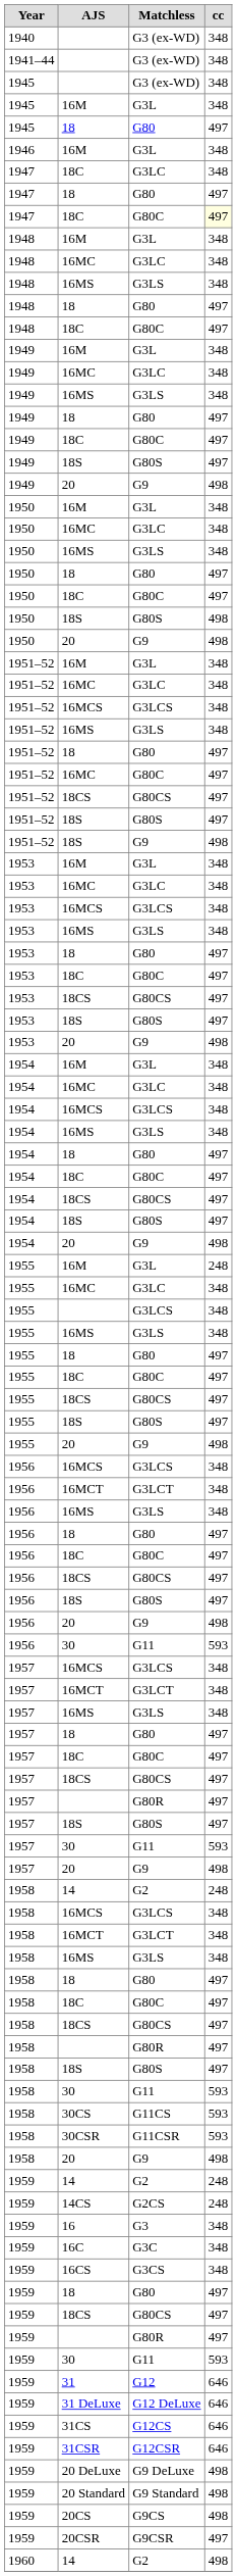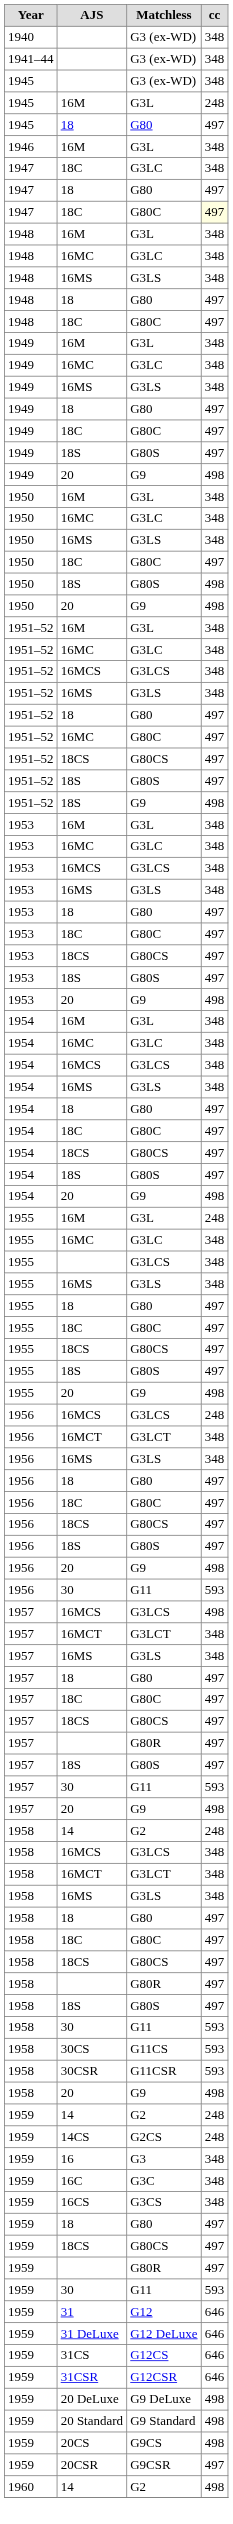1945 / G3L | cc: 348 -> 248
- row: 1950 | 18 | G80 | 497
1956 / G3LCS | cc: 348 -> 248
1957 / G3LCS | cc: 348 -> 498
